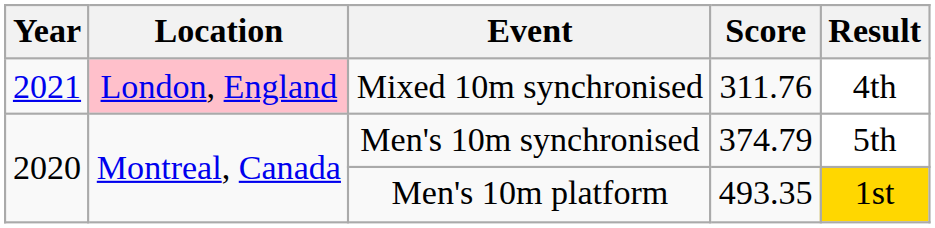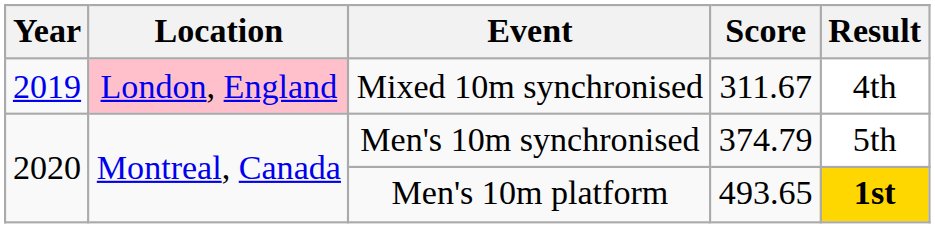Mixed 10m synchronised | Year: 2021 -> 2019
Mixed 10m synchronised | Score: 311.76 -> 311.67
Men's 10m platform | Score: 493.35 -> 493.65
Men's 10m platform | Result: normal -> bold
